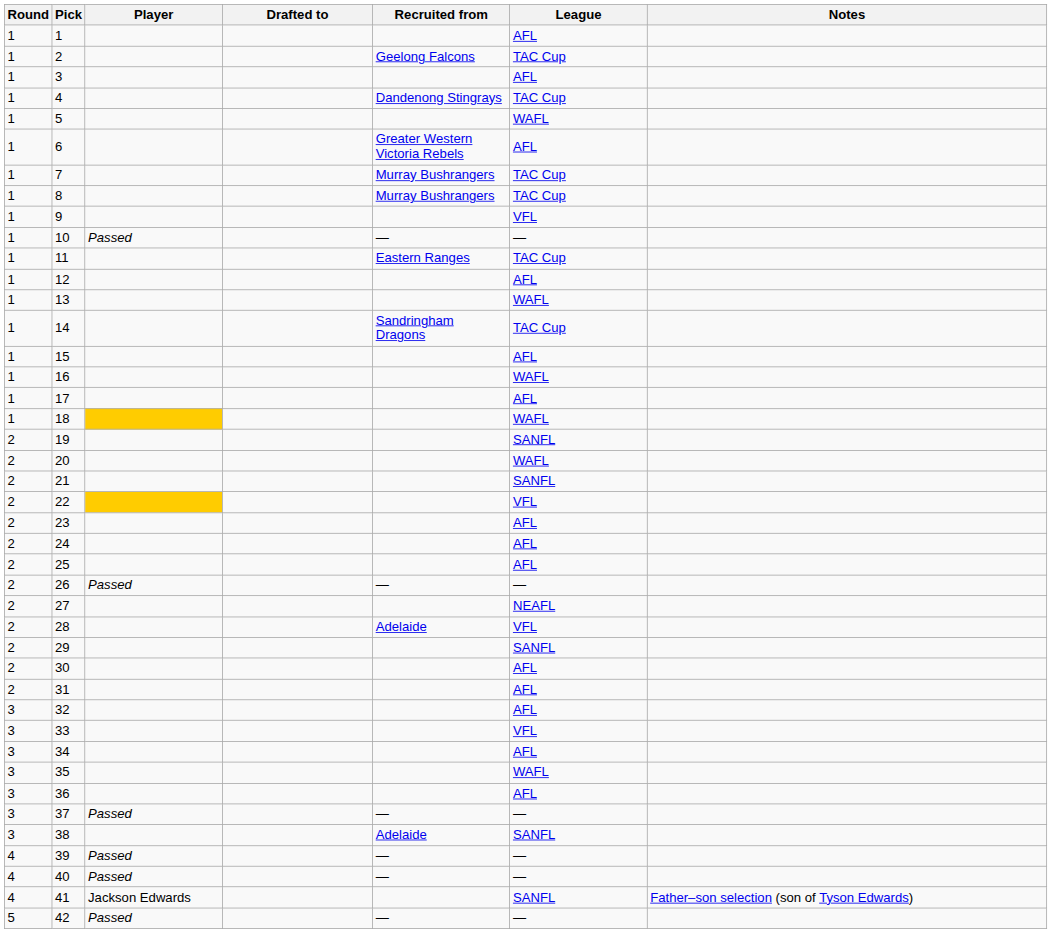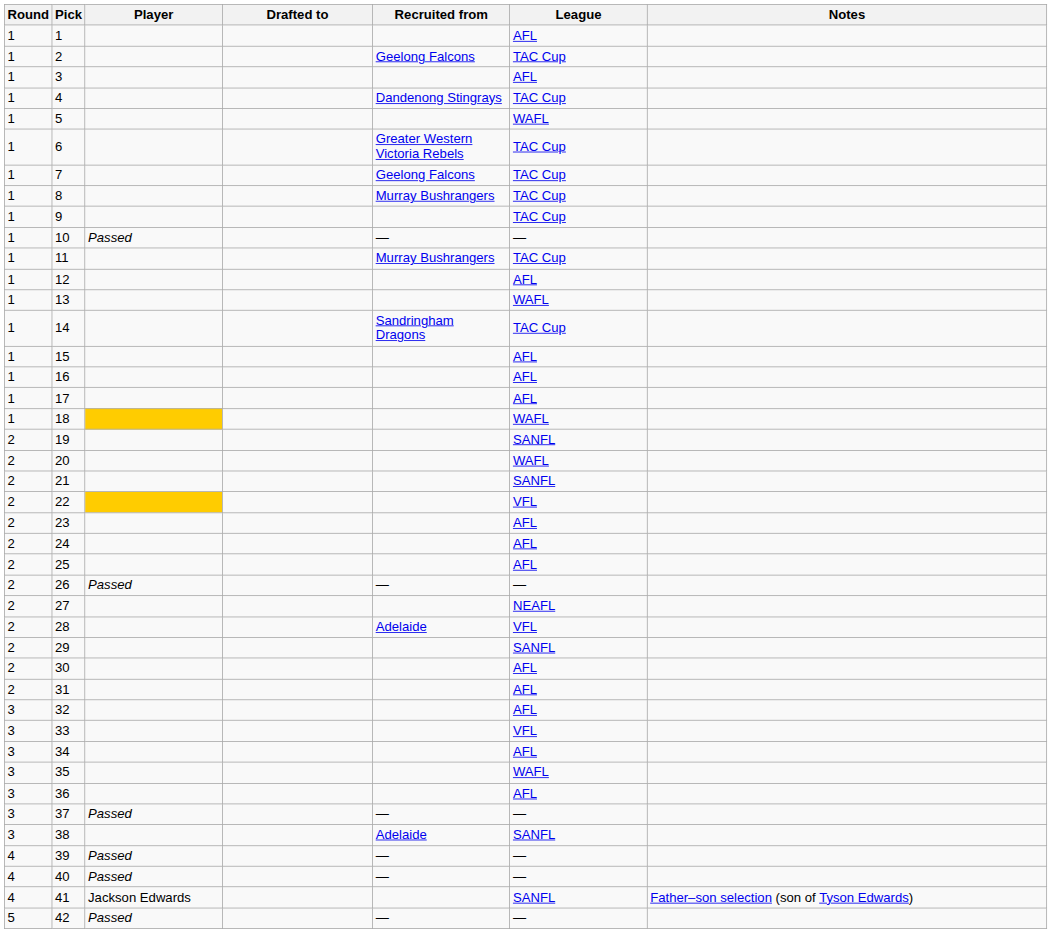6 | League: AFL -> TAC Cup
7 | Recruited from: Murray Bushrangers -> Geelong Falcons
9 | League: VFL -> TAC Cup
11 | Recruited from: Eastern Ranges -> Murray Bushrangers
16 | League: WAFL -> AFL
